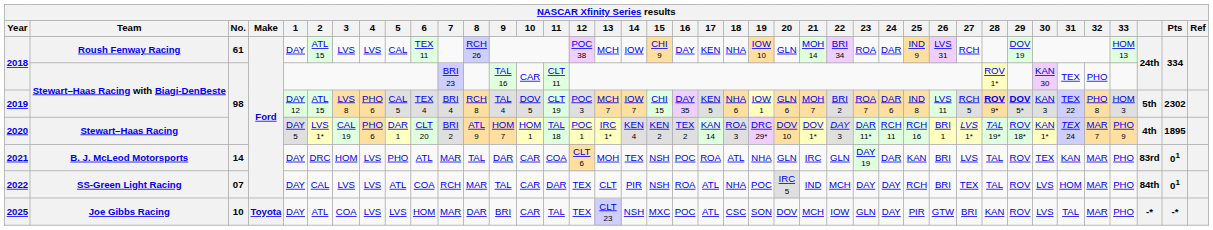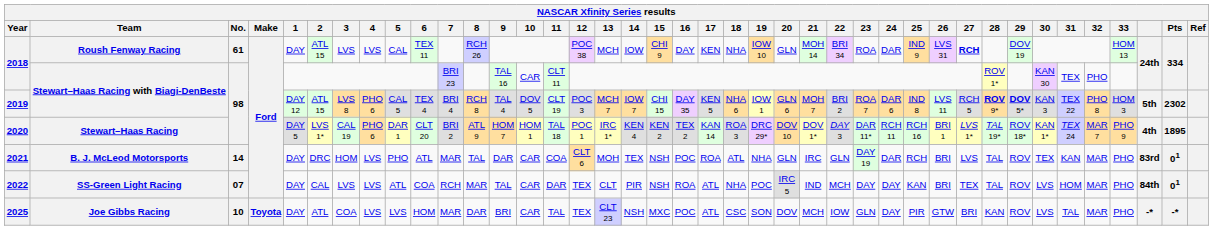2018 / Roush Fenway Racing | 27: normal -> bold
2021 | 25: KAN -> RCH
2022 | 25: RCH -> KAN
